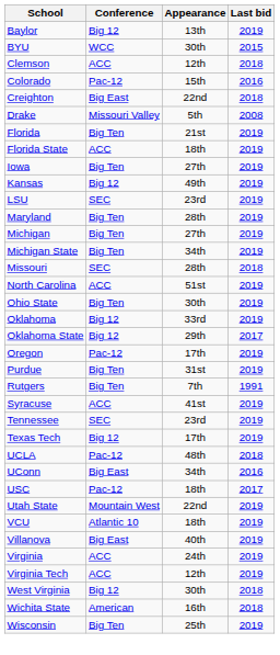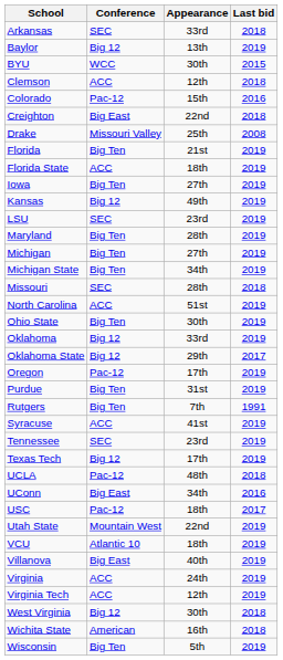+ row: Arkansas | SEC | 33rd | 2018
Drake | Appearance: 5th -> 25th
Wisconsin | Appearance: 25th -> 5th
